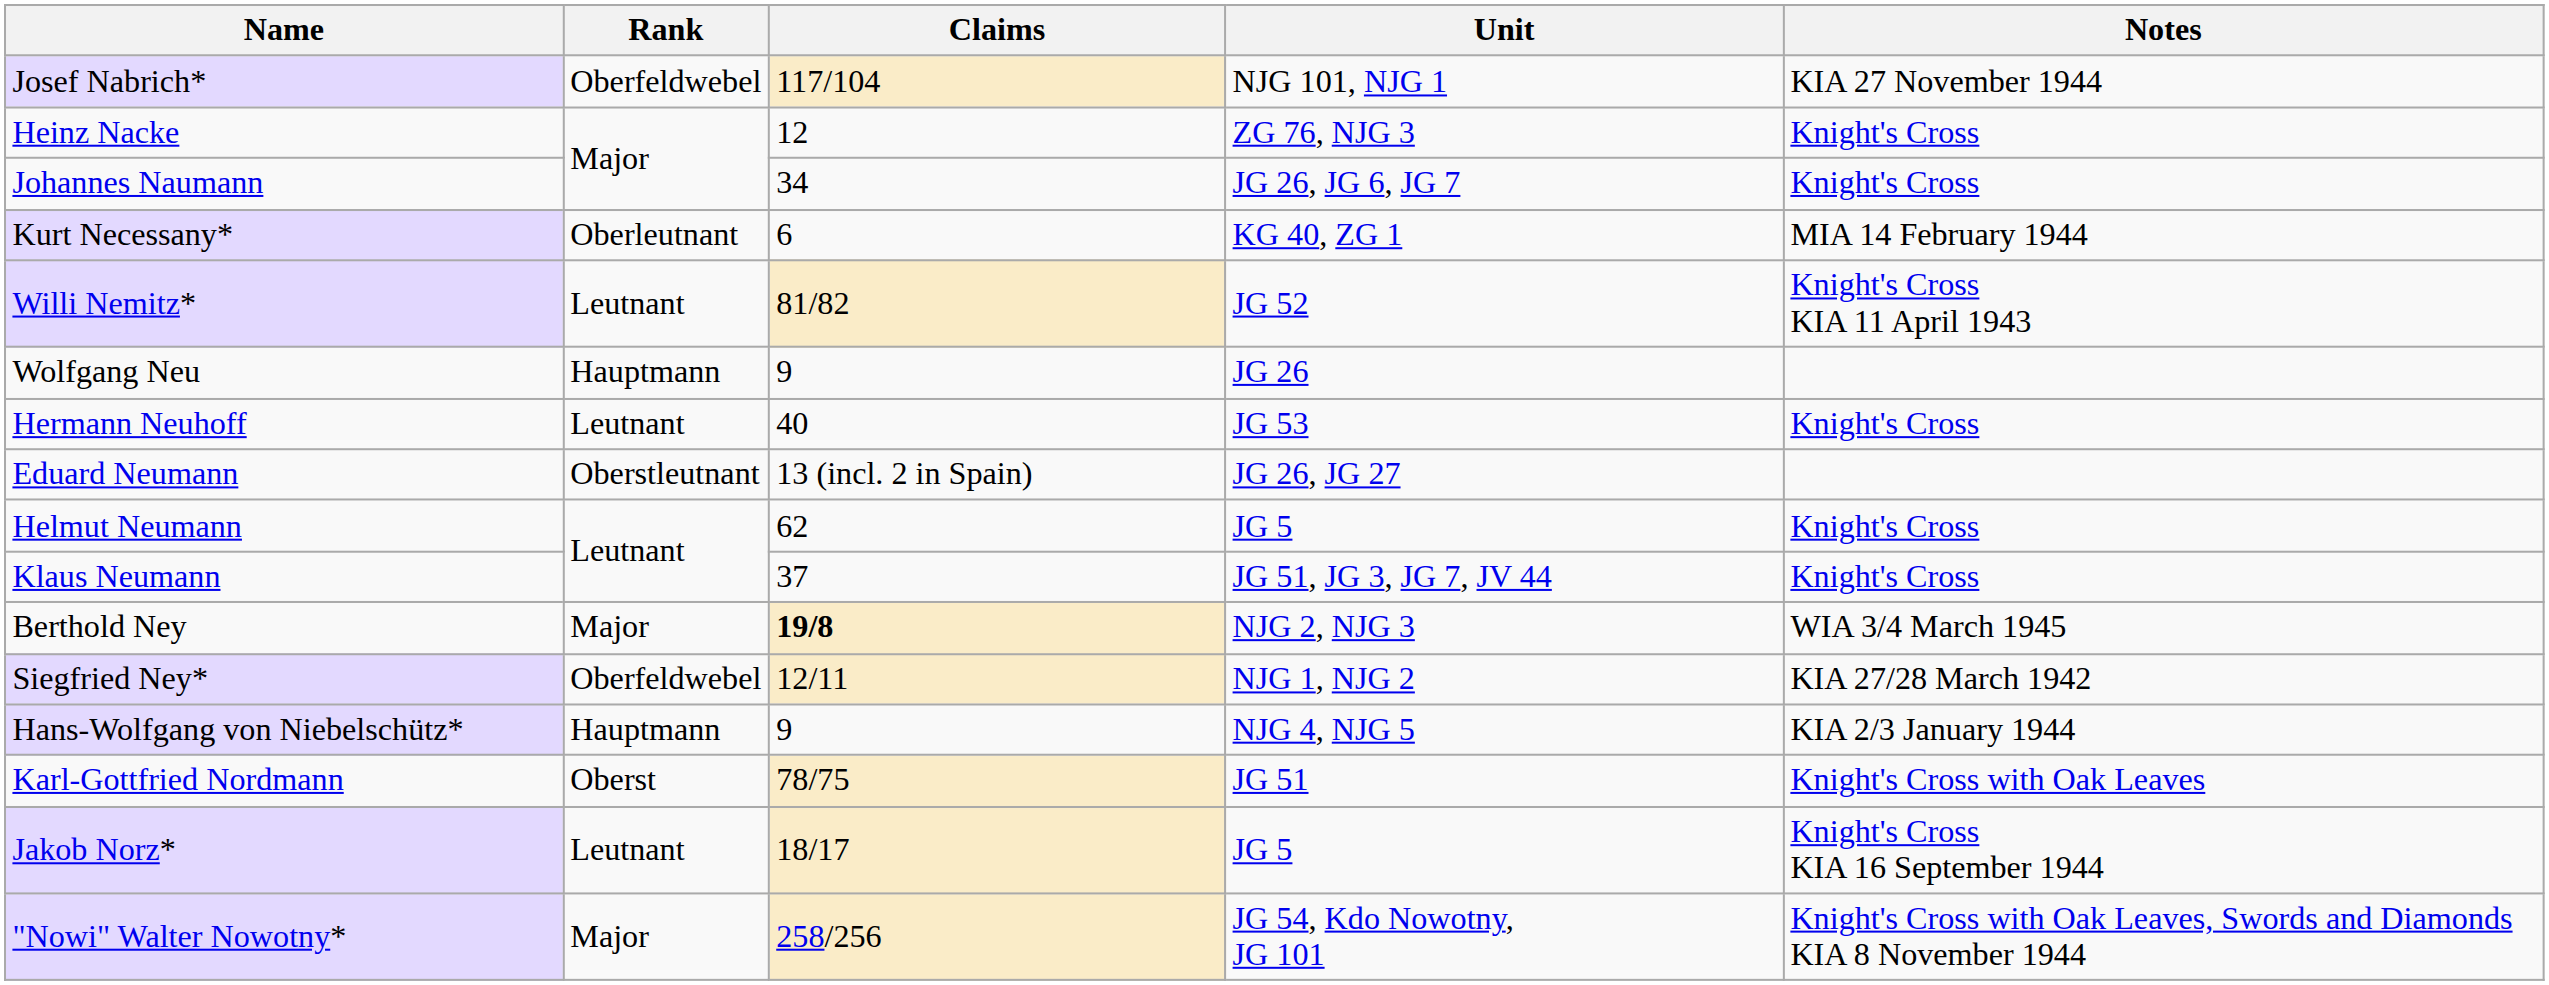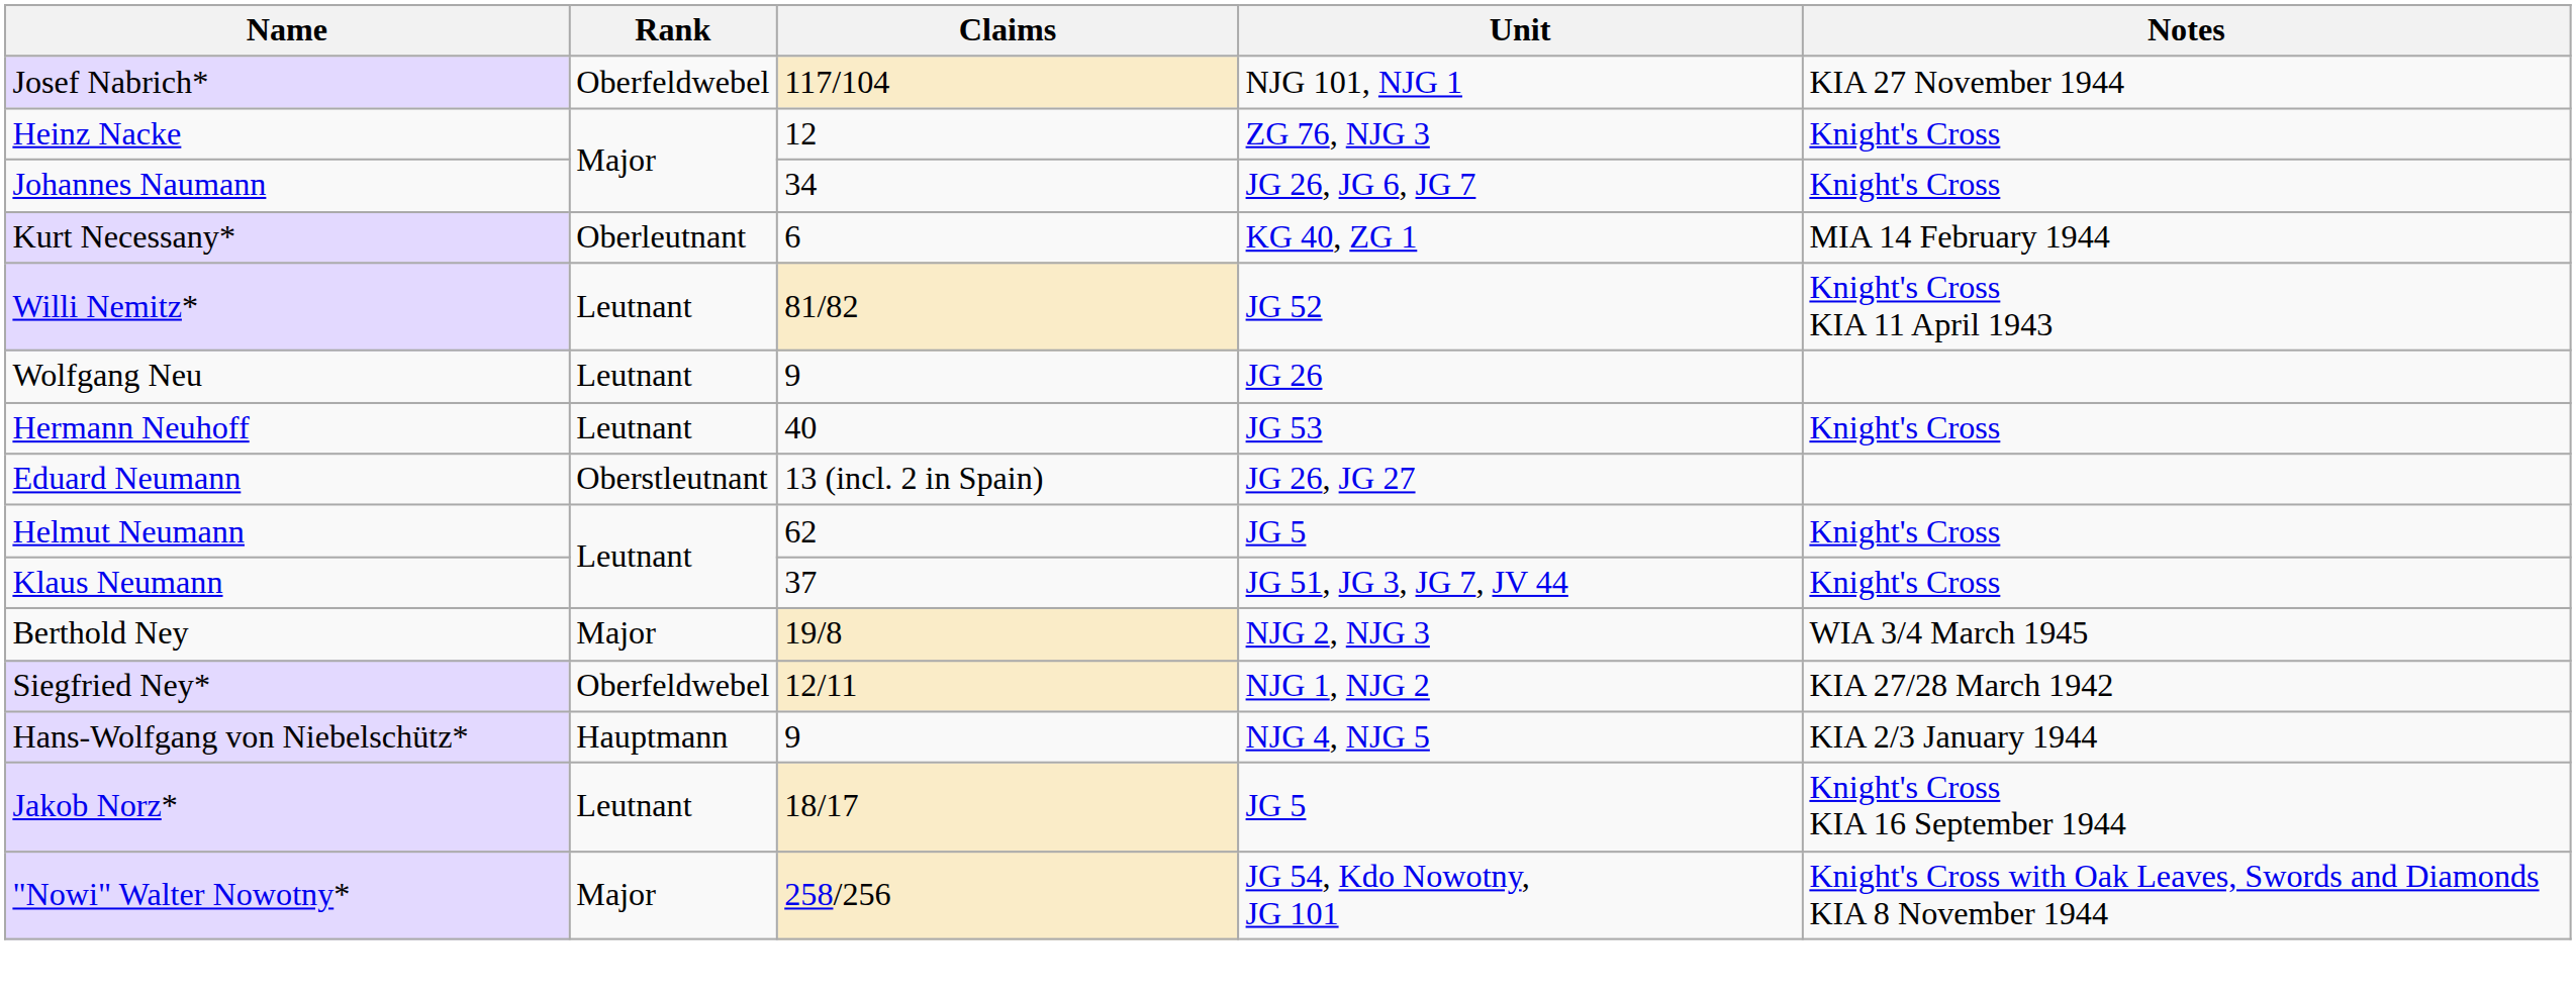Wolfgang Neu | Rank: Hauptmann -> Leutnant
Berthold Ney | Claims: bold -> normal
- row: Karl-Gottfried Nordmann | Oberst | 78/75 | JG 51 | Knight's Cross with Oak Leaves
